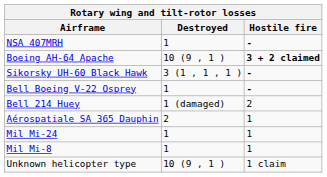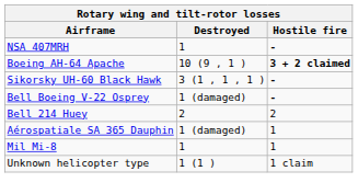Bell Boeing V-22 Osprey | Destroyed: 1 -> 1 (damaged)
Bell 214 Huey | Destroyed: 1 (damaged) -> 2
Aérospatiale SA 365 Dauphin | Destroyed: 2 -> 1 (damaged)
- row: Mil Mi-24 | 1 | 1
Unknown helicopter type | Destroyed: 10 (9 , 1 ) -> 1 (1 )
